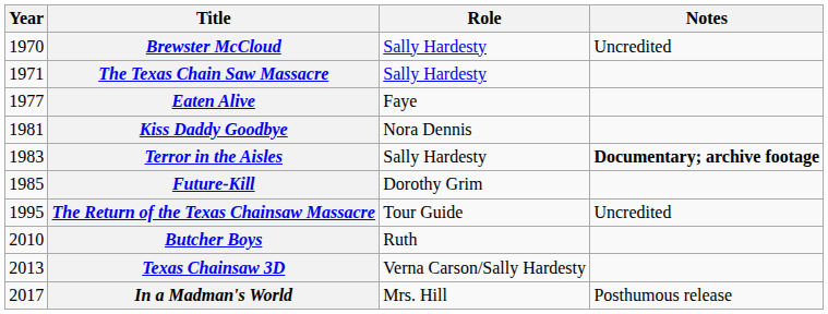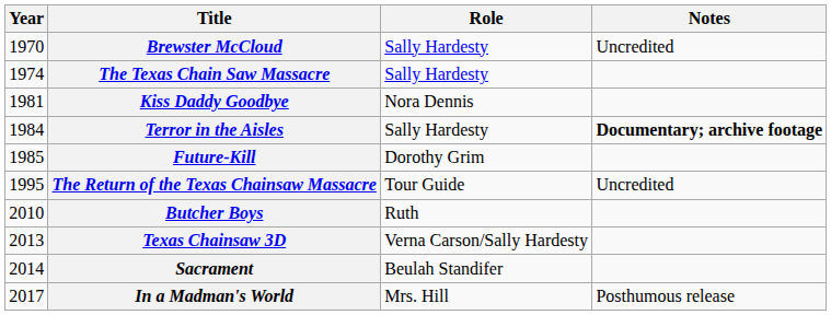The Texas Chain Saw Massacre | Year: 1971 -> 1974
- row: 1977 | Eaten Alive | Faye
Terror in the Aisles | Year: 1983 -> 1984
+ row: 2014 | Sacrament | Beulah Standifer
